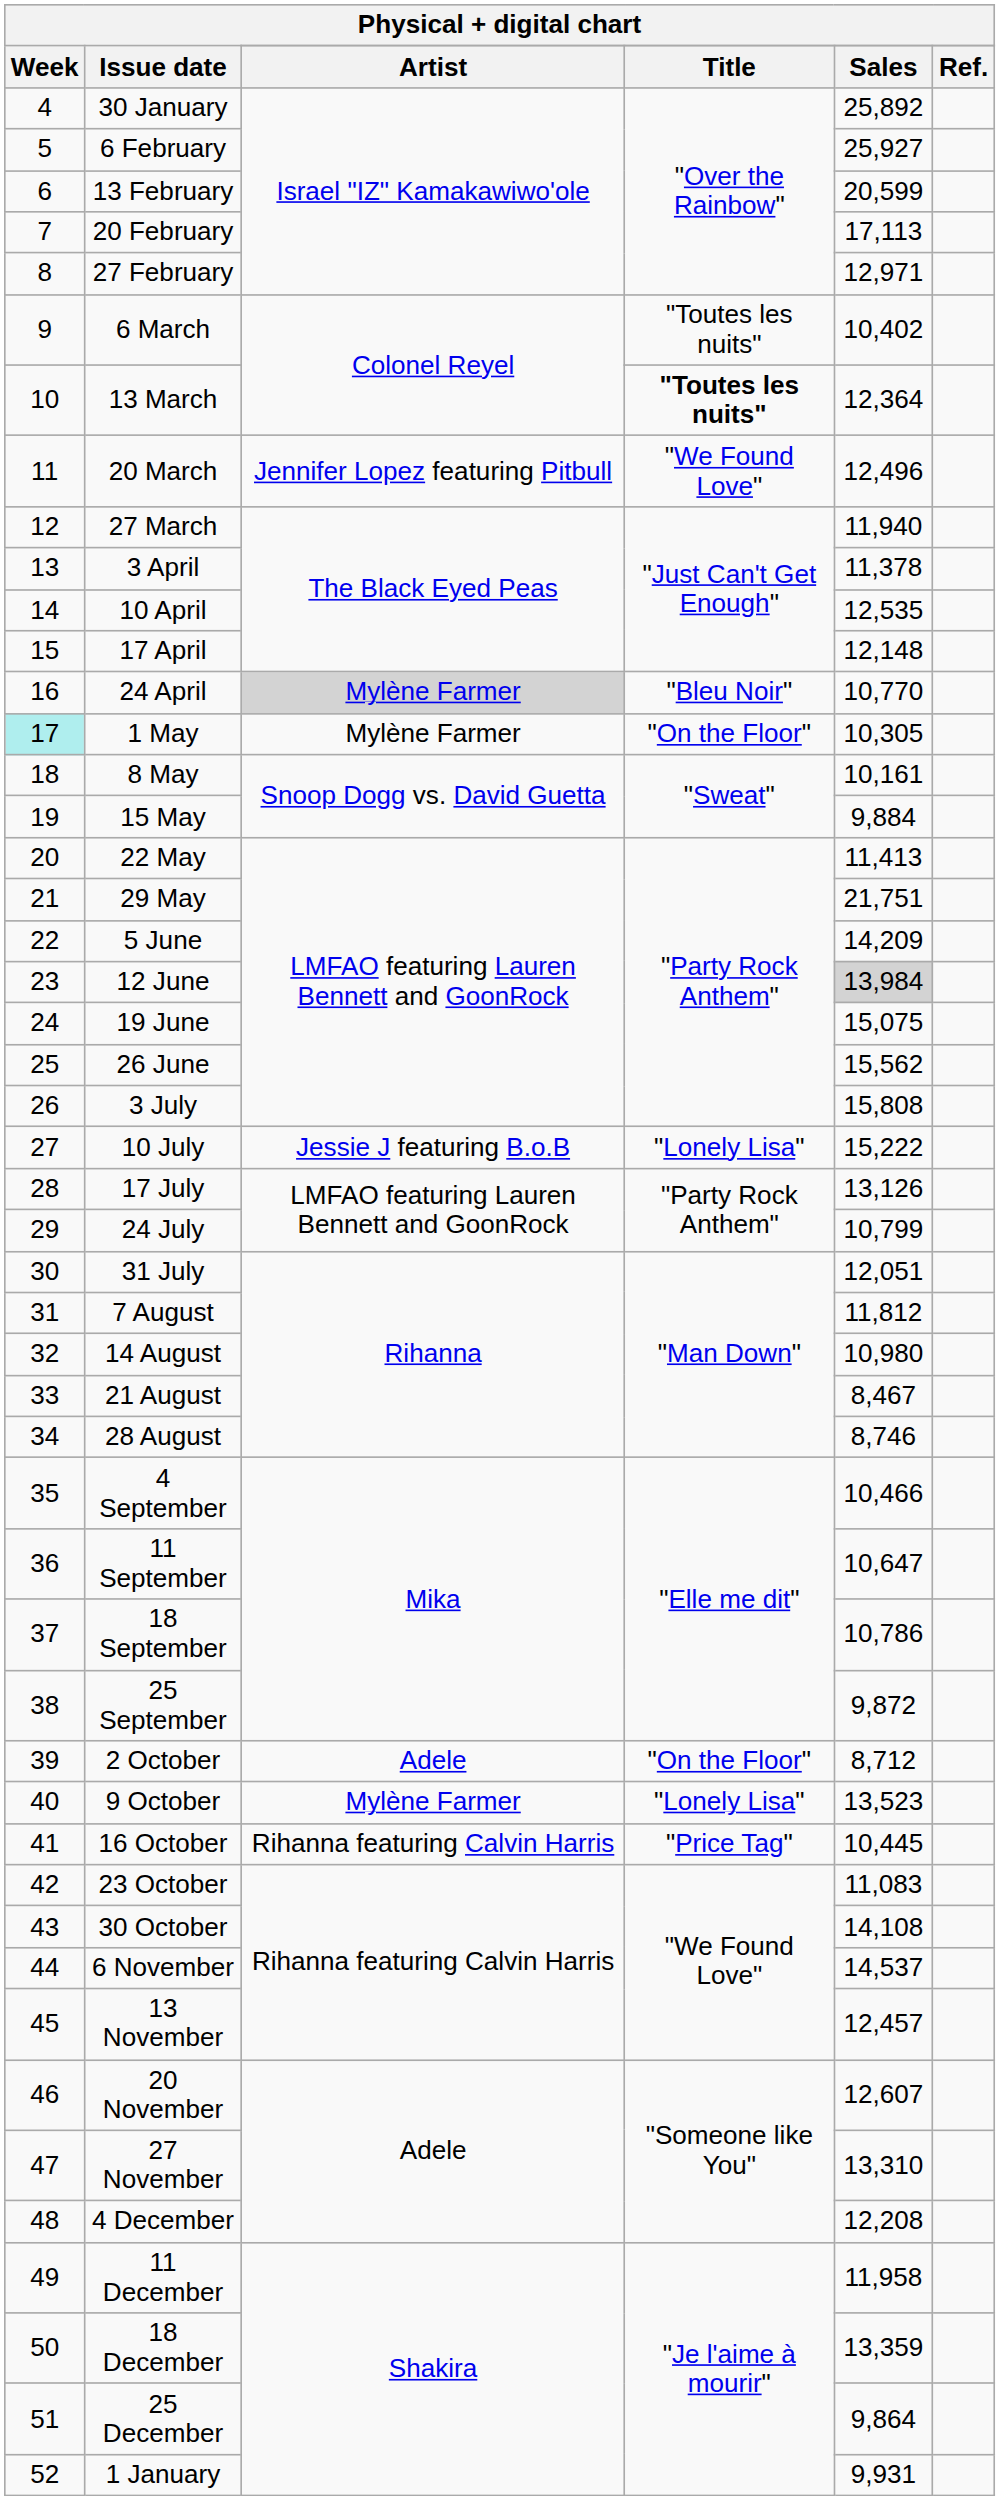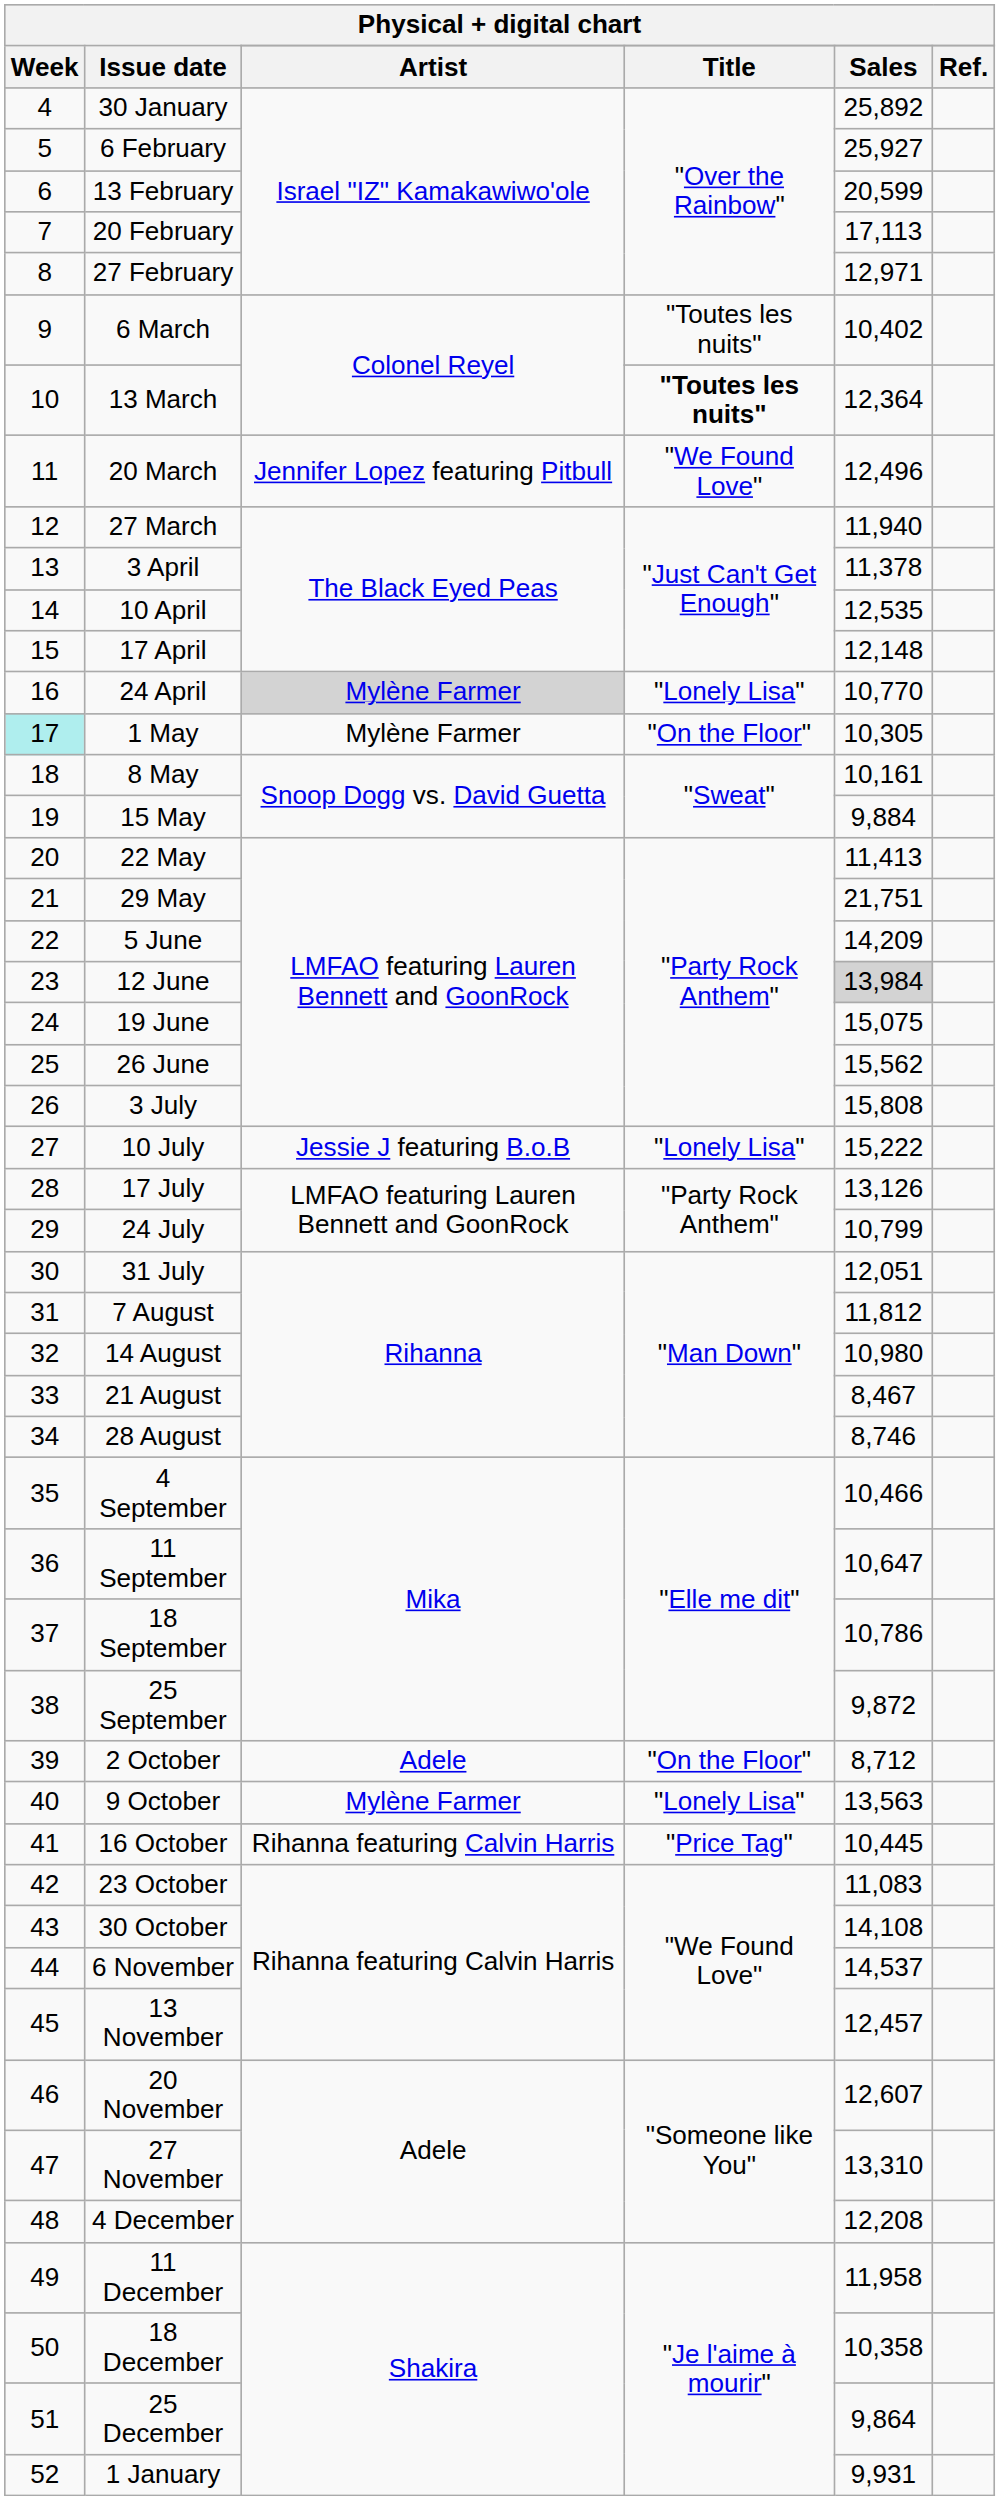24 April | Title: "Bleu Noir" -> "Lonely Lisa"
9 October | Sales: 13,523 -> 13,563
18 December | Sales: 13,359 -> 10,358
